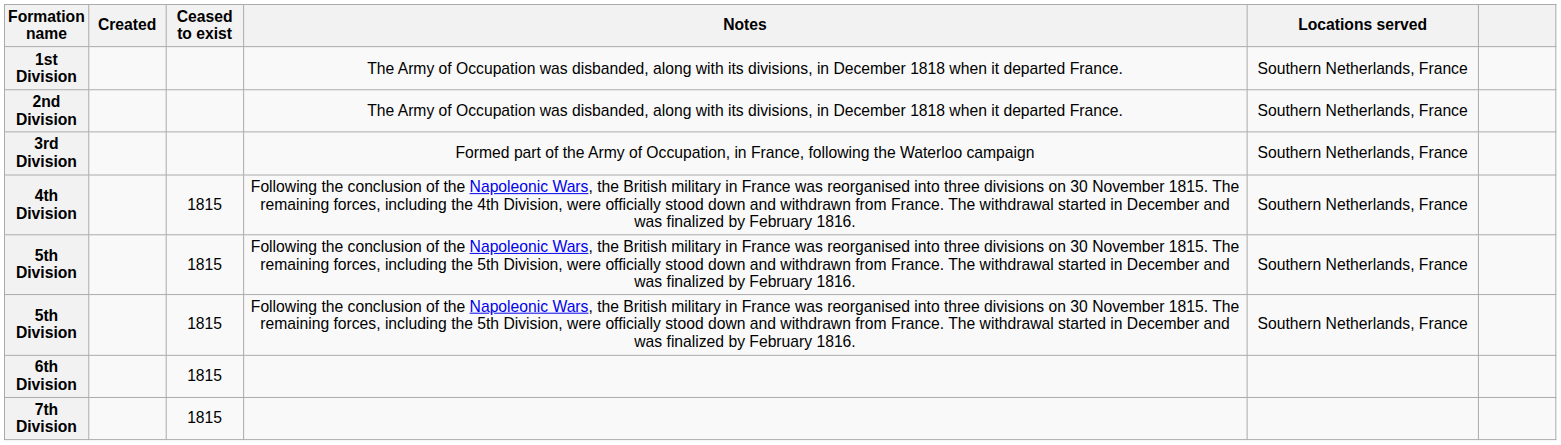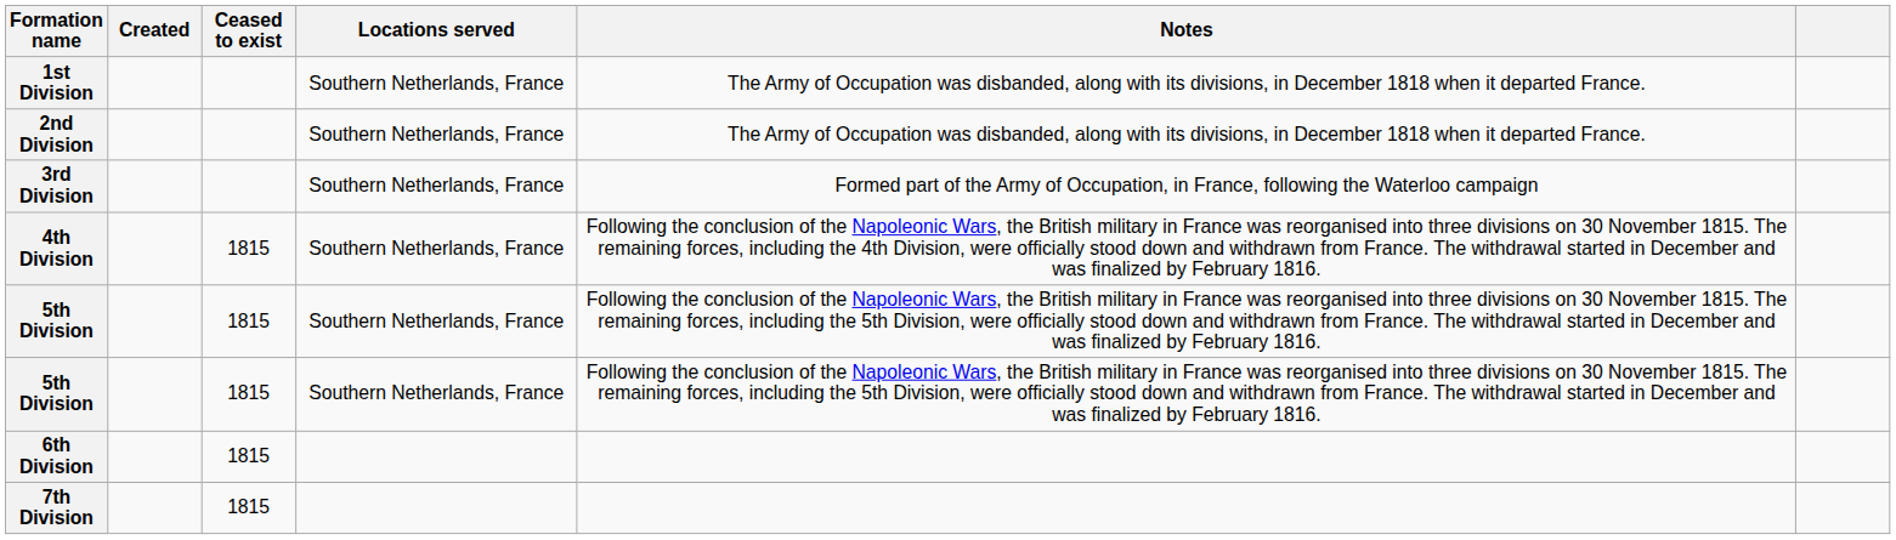columns swapped: Locations served <-> Notes
